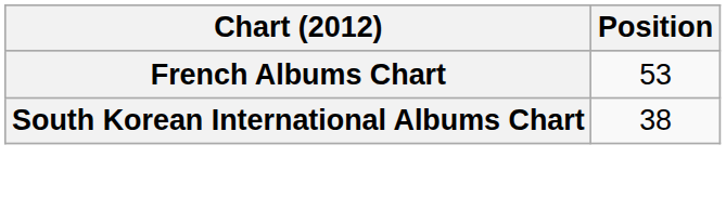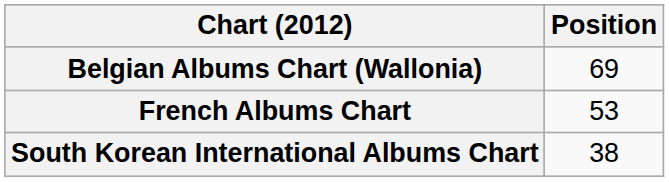+ row: Belgian Albums Chart (Wallonia) | 69
